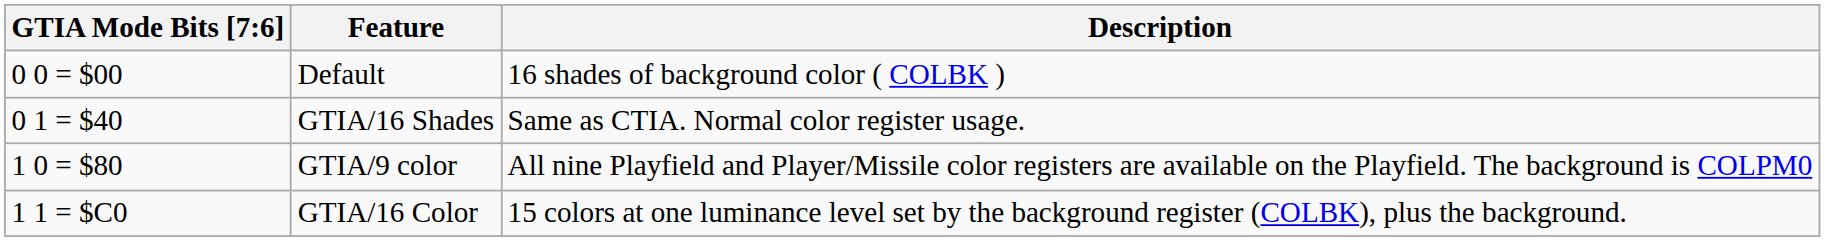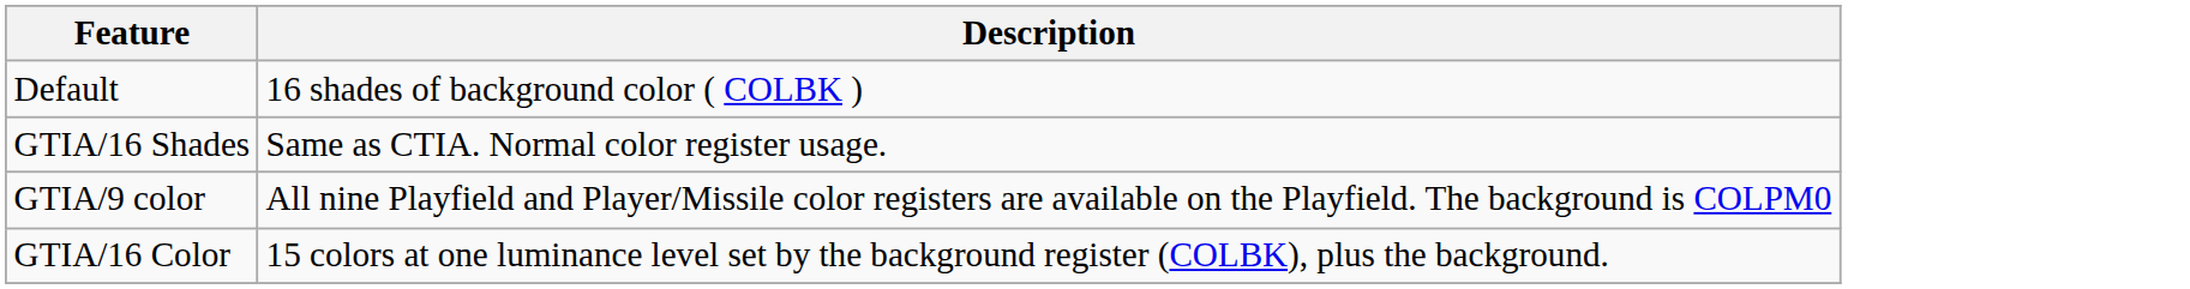- column: GTIA Mode Bits [7:6] | 0 0 = $00 | 0 1 = $40 | 1 0 = $80 | 1 1 = $C0
